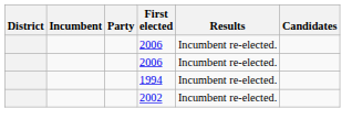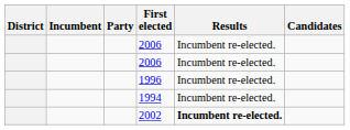+ row: 1996 | Incumbent re-elected.
2002 | Results: normal -> bold
